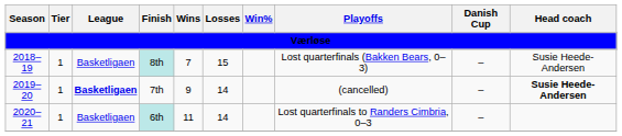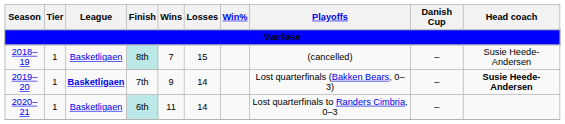8th | Playoffs: Lost quarterfinals (Bakken Bears, 0–3) -> (cancelled)
7th | Playoffs: (cancelled) -> Lost quarterfinals (Bakken Bears, 0–3)
